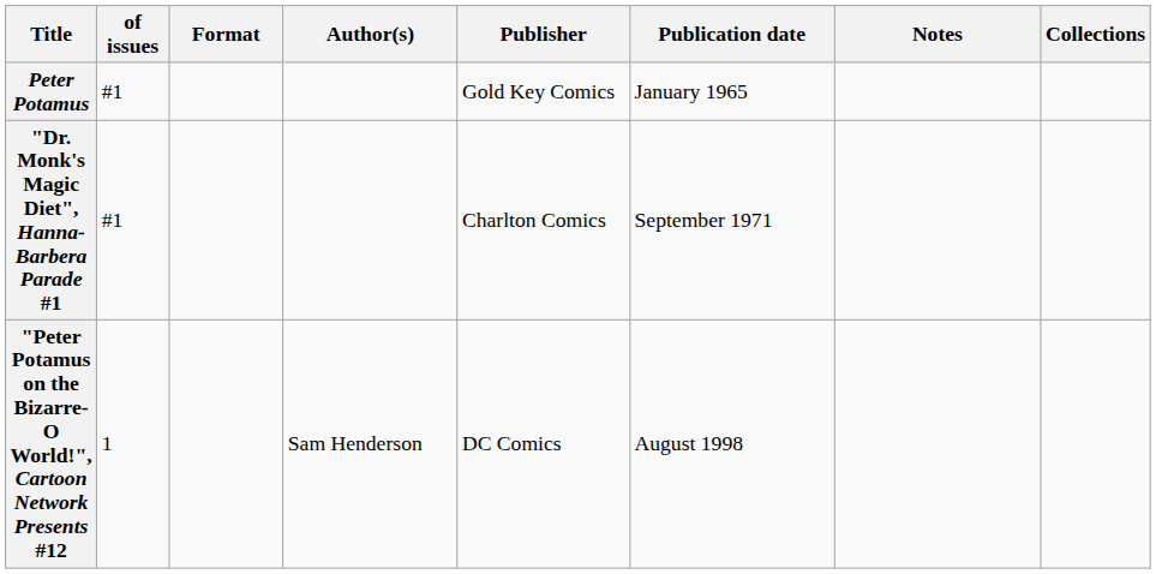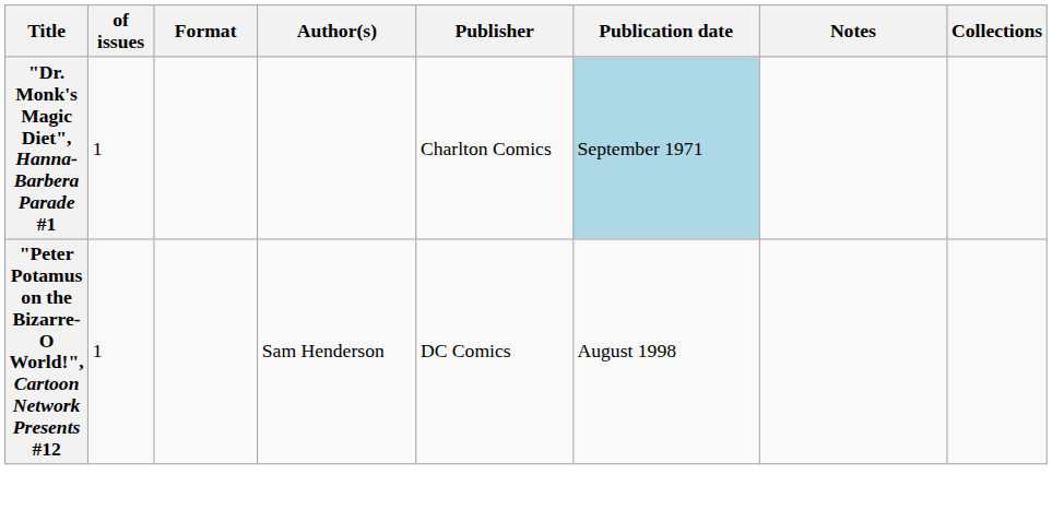- row: Peter Potamus | #1 | Gold Key Comics | January 1965
"Dr. Monk's Magic Diet", Hanna-Barbera Parade #1 | of issues: #1 -> 1
"Dr. Monk's Magic Diet", Hanna-Barbera Parade #1 | Publication date: no background -> lightblue background
